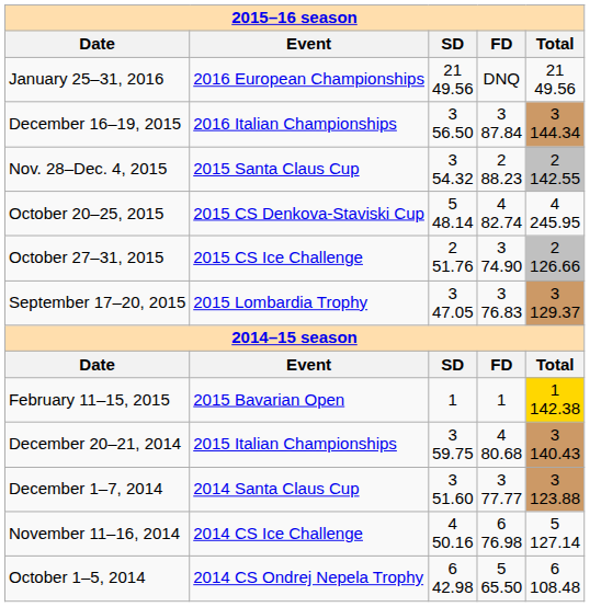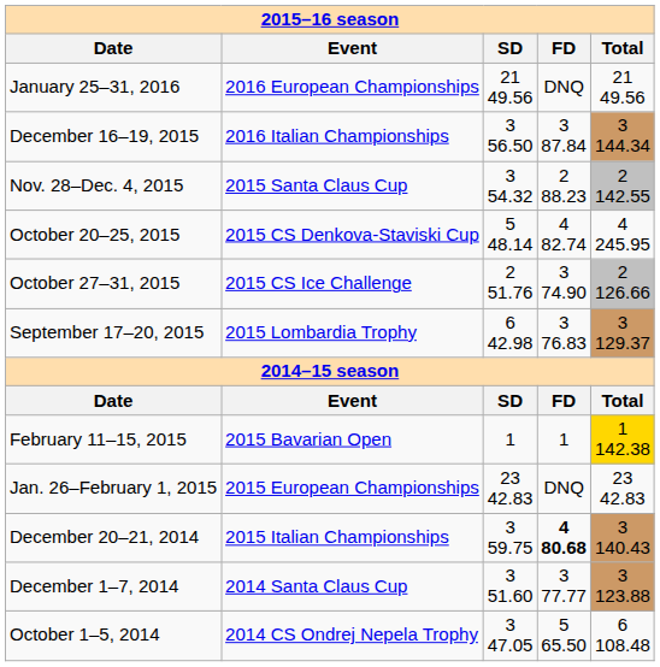September 17–20, 2015 | SD: 3 47.05 -> 6 42.98
+ row: Jan. 26–February 1, 2015 | 2015 European Championships | 23 42.83 | DNQ | 23 42.83
December 20–21, 2014 | FD: normal -> bold
- row: November 11–16, 2014 | 2014 CS Ice Challenge | 4 50.16 | 6 76.98 | 5 127.14
October 1–5, 2014 | SD: 6 42.98 -> 3 47.05
